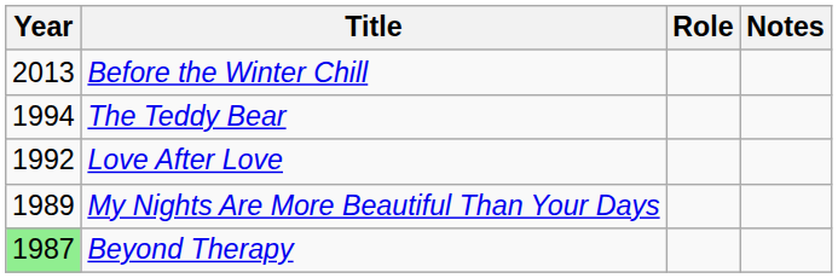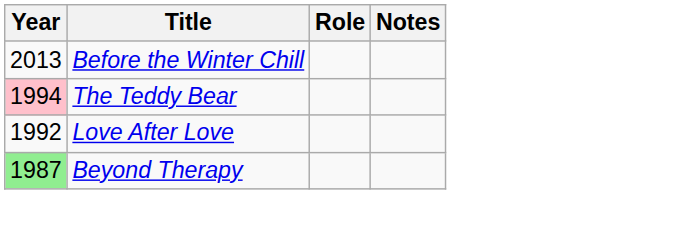The Teddy Bear | Year: no background -> pink background
- row: 1989 | My Nights Are More Beautiful Than Your Days
